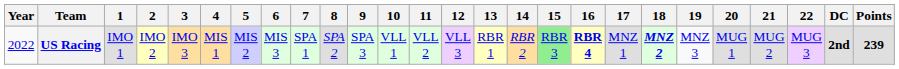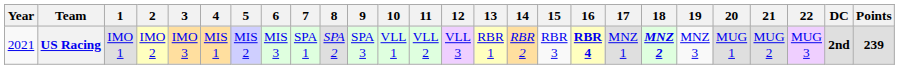US Racing | Year: 2022 -> 2021
US Racing | 15: lightgreen background -> no background
